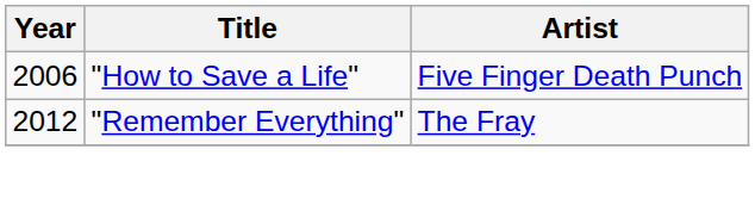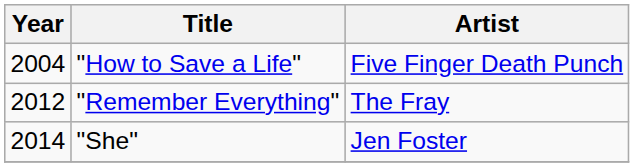"How to Save a Life" | Year: 2006 -> 2004
+ row: 2014 | "She" | Jen Foster
